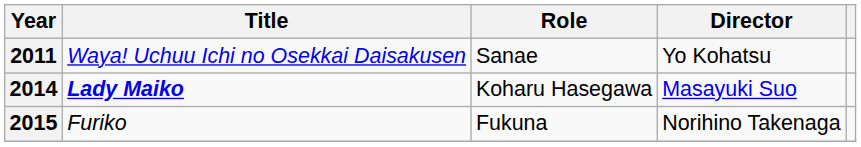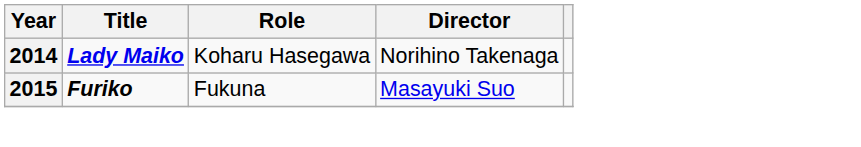- row: 2011 | Waya! Uchuu Ichi no Osekkai Daisakusen | Sanae | Yo Kohatsu
2014 | Director: Masayuki Suo -> Norihino Takenaga
2015 | Title: normal -> bold
2015 | Director: Norihino Takenaga -> Masayuki Suo
